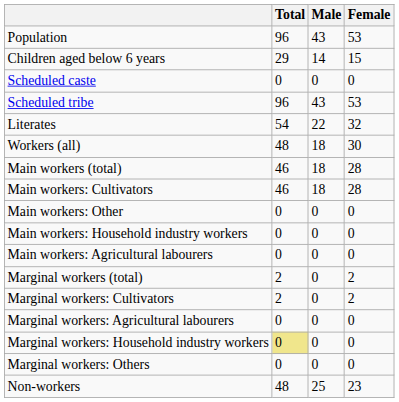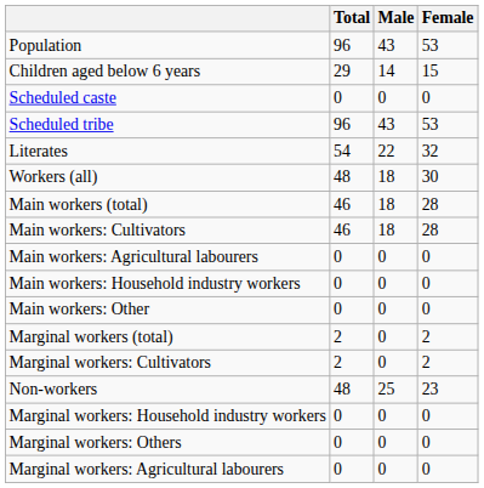rows swapped: Main workers: Agricultural labourers <-> Main workers: Other
rows swapped: Marginal workers: Agricultural labourers <-> Non-workers
Marginal workers: Household industry workers | Total: khaki background -> no background
